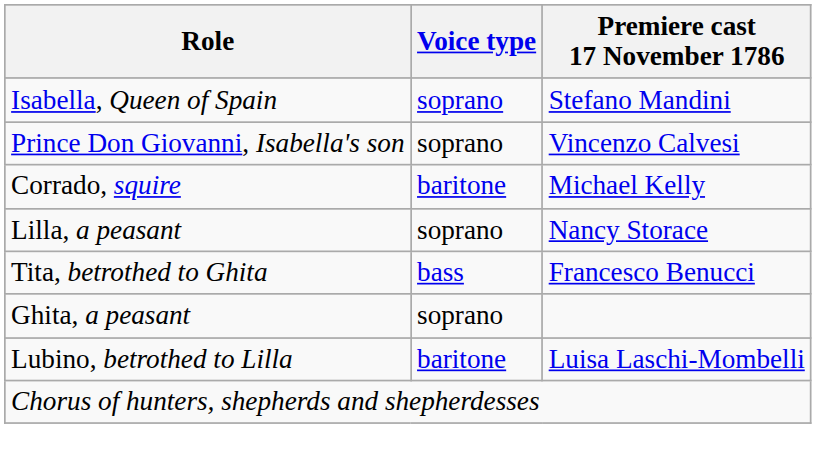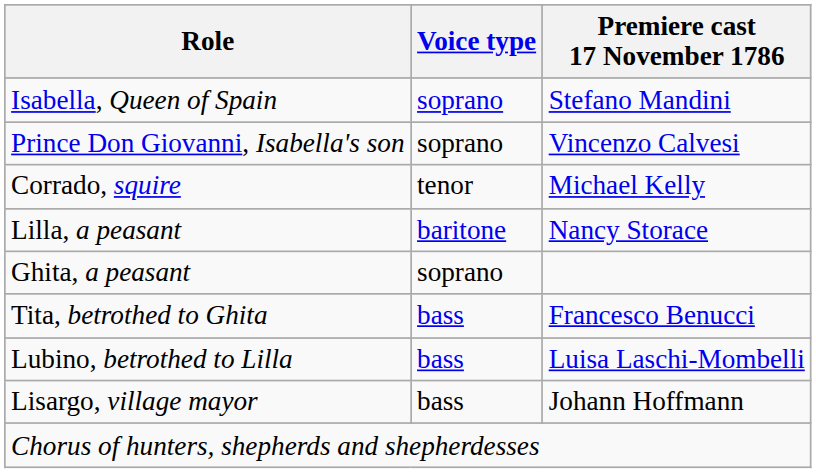Corrado, squire | Voice type: baritone -> tenor
Lilla, a peasant | Voice type: soprano -> baritone
rows swapped: Ghita, a peasant <-> Tita, betrothed to Ghita
Lubino, betrothed to Lilla | Voice type: baritone -> bass
+ row: Lisargo, village mayor | bass | Johann Hoffmann
